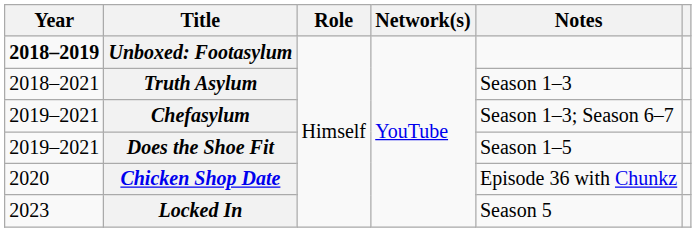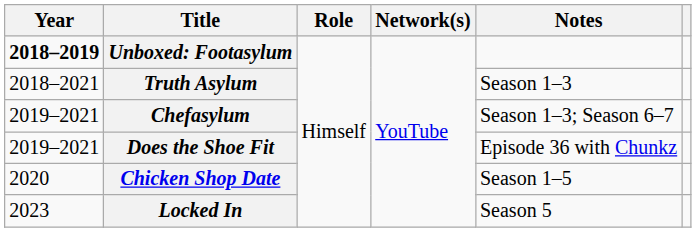Does the Shoe Fit | Notes: Season 1–5 -> Episode 36 with Chunkz
Chicken Shop Date | Notes: Episode 36 with Chunkz -> Season 1–5
